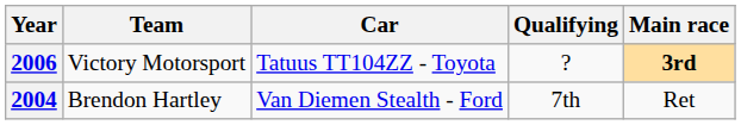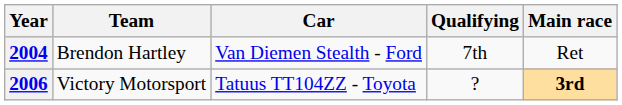rows swapped: 2004 <-> 2006
